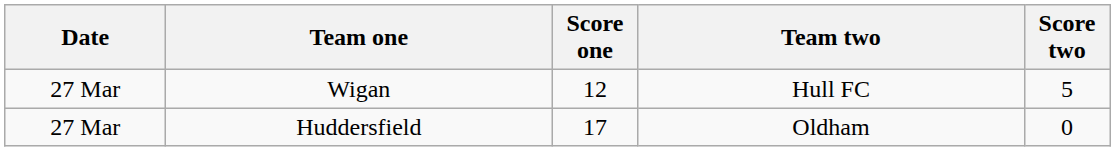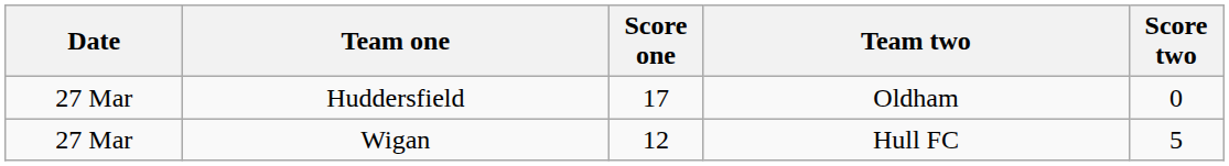rows swapped: Huddersfield <-> Wigan
